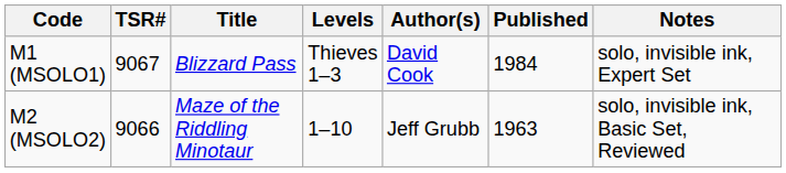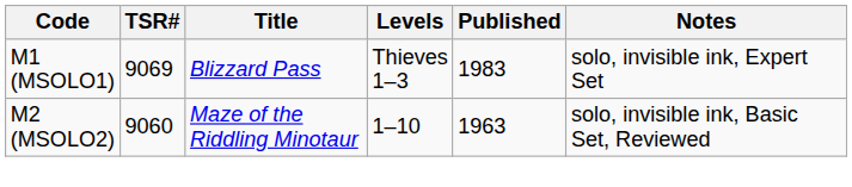- column: Author(s) | David Cook | Jeff Grubb
M1 (MSOLO1) | TSR#: 9067 -> 9069
M1 (MSOLO1) | Published: 1984 -> 1983
M2 (MSOLO2) | TSR#: 9066 -> 9060
